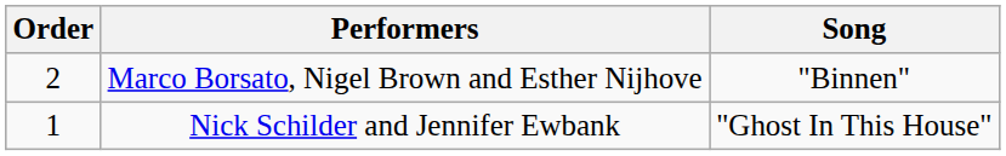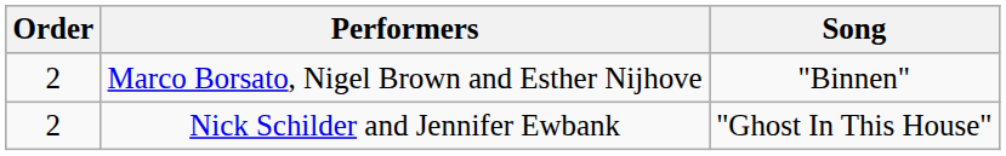Nick Schilder and Jennifer Ewbank | Order: 1 -> 2
